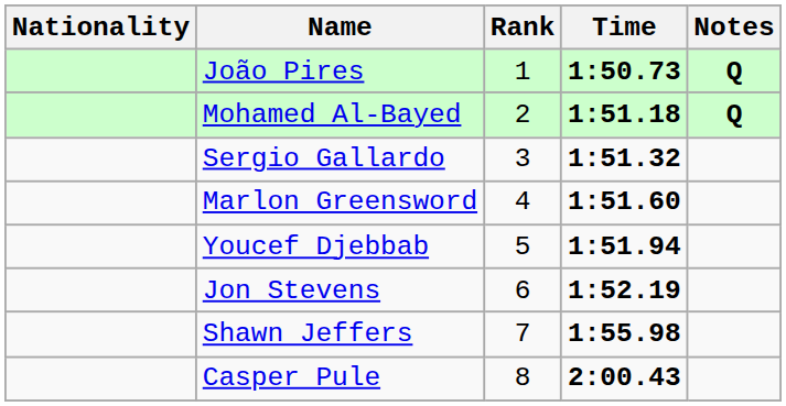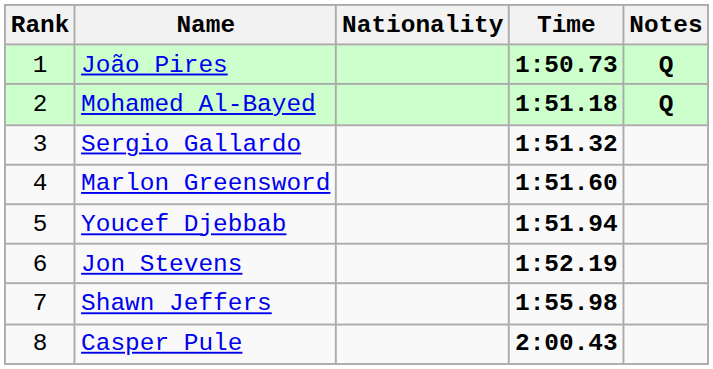columns swapped: Rank <-> Nationality
